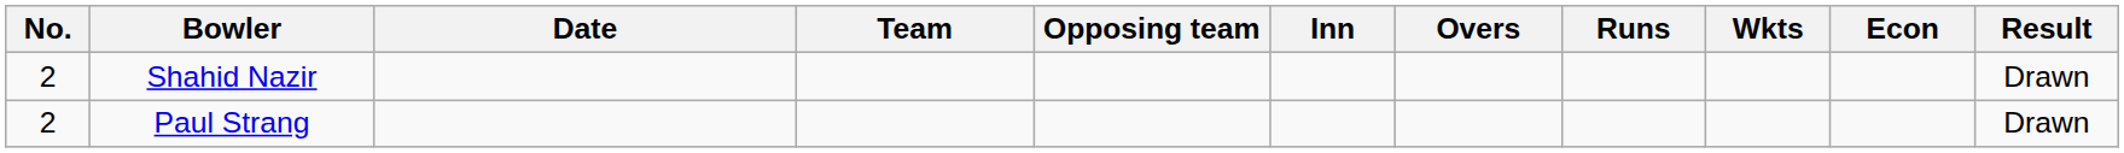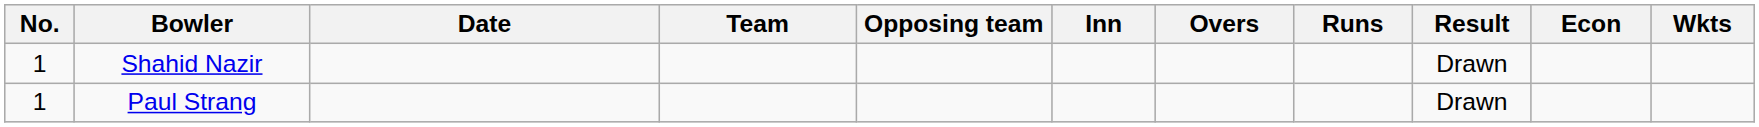columns swapped: Wkts <-> Result
Shahid Nazir | No.: 2 -> 1
Paul Strang | No.: 2 -> 1
